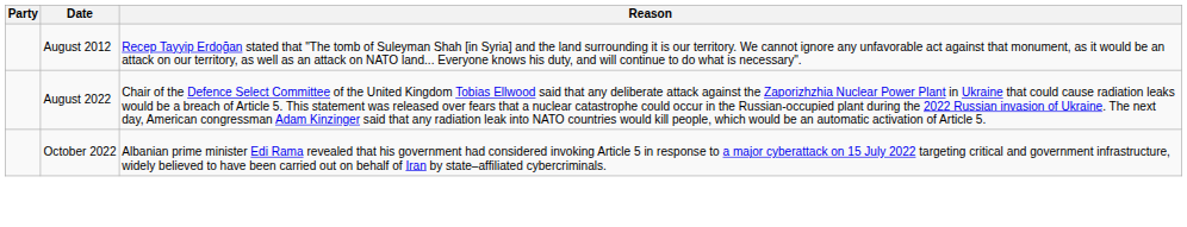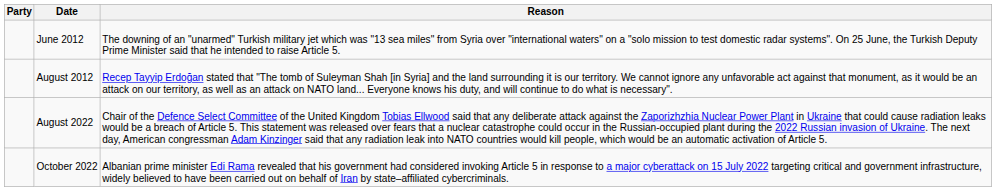+ row: June 2012 | The downing of an "unarmed" Turkish military jet which was "13 sea miles" from Syria over "international waters" on a "solo mission to test domestic radar systems". On 25 June, the Turkish Deputy Prime Minister said that he intended to raise Article 5.
